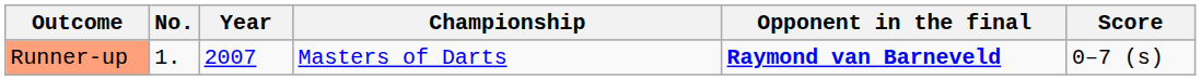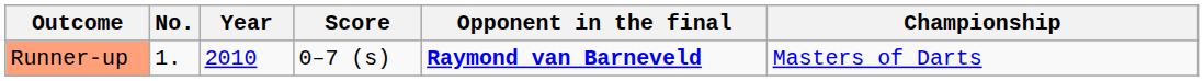columns swapped: Championship <-> Score
Runner-up | Year: 2007 -> 2010
